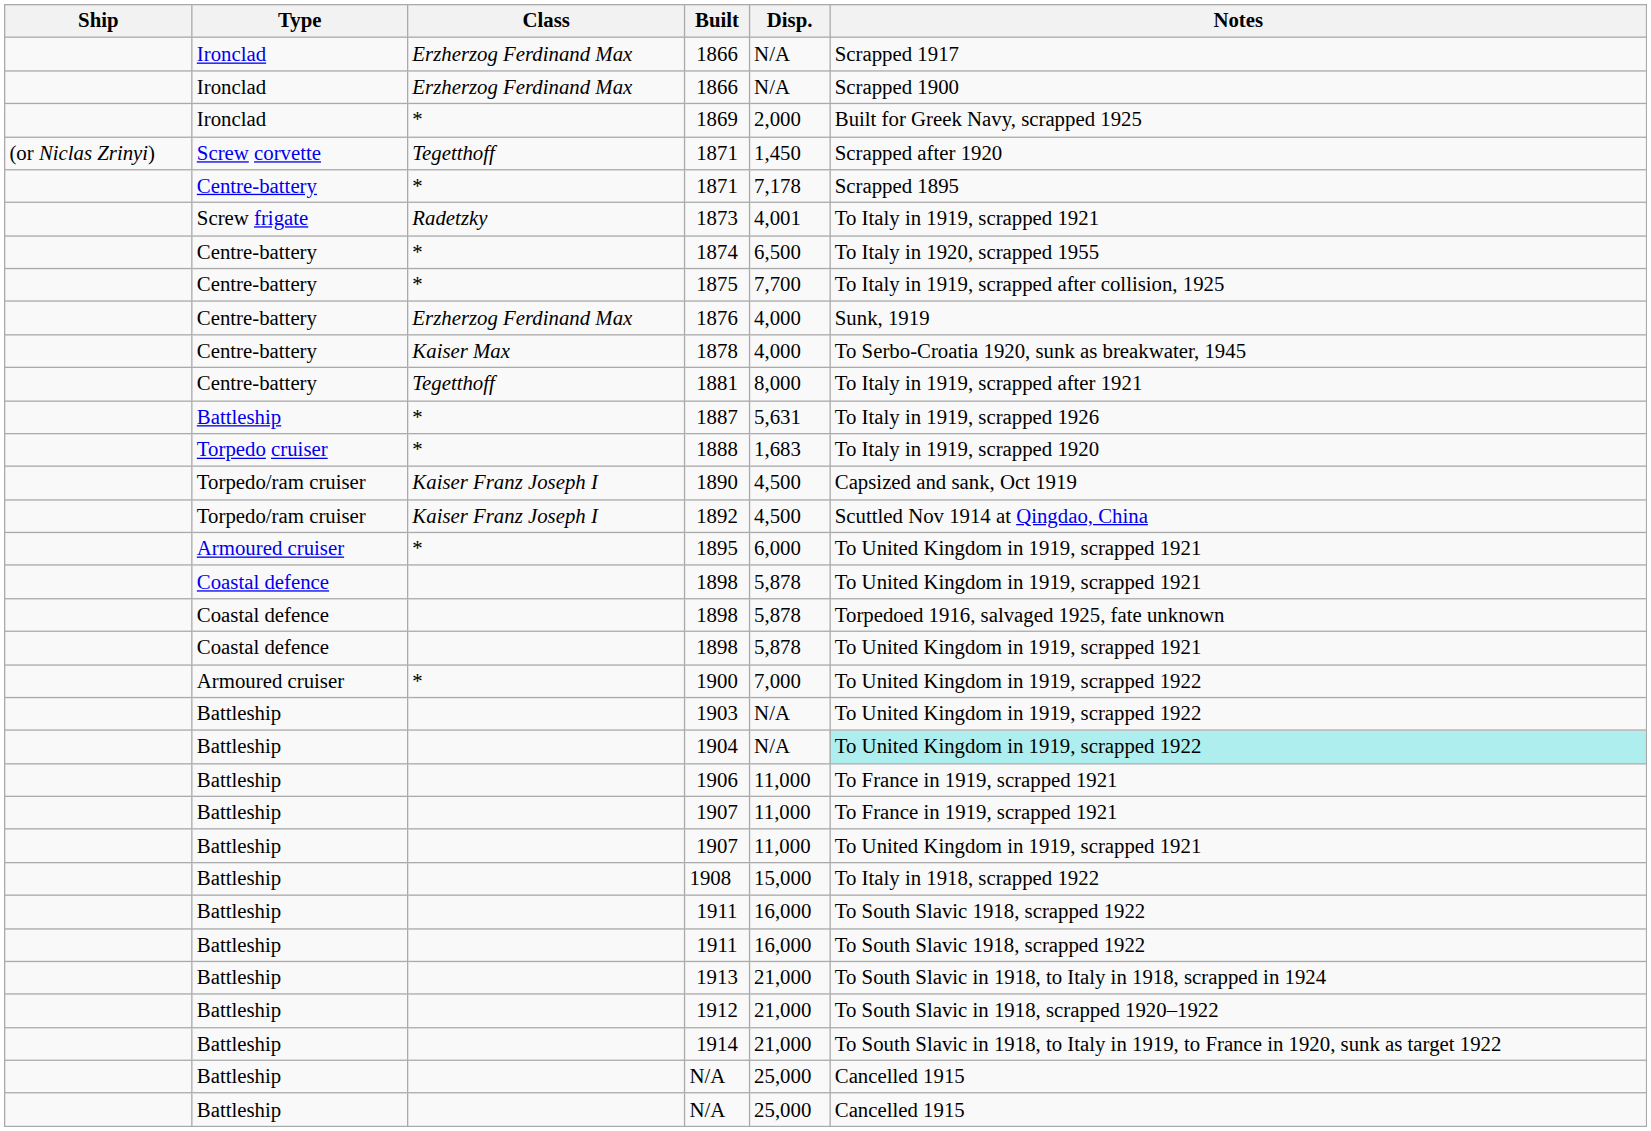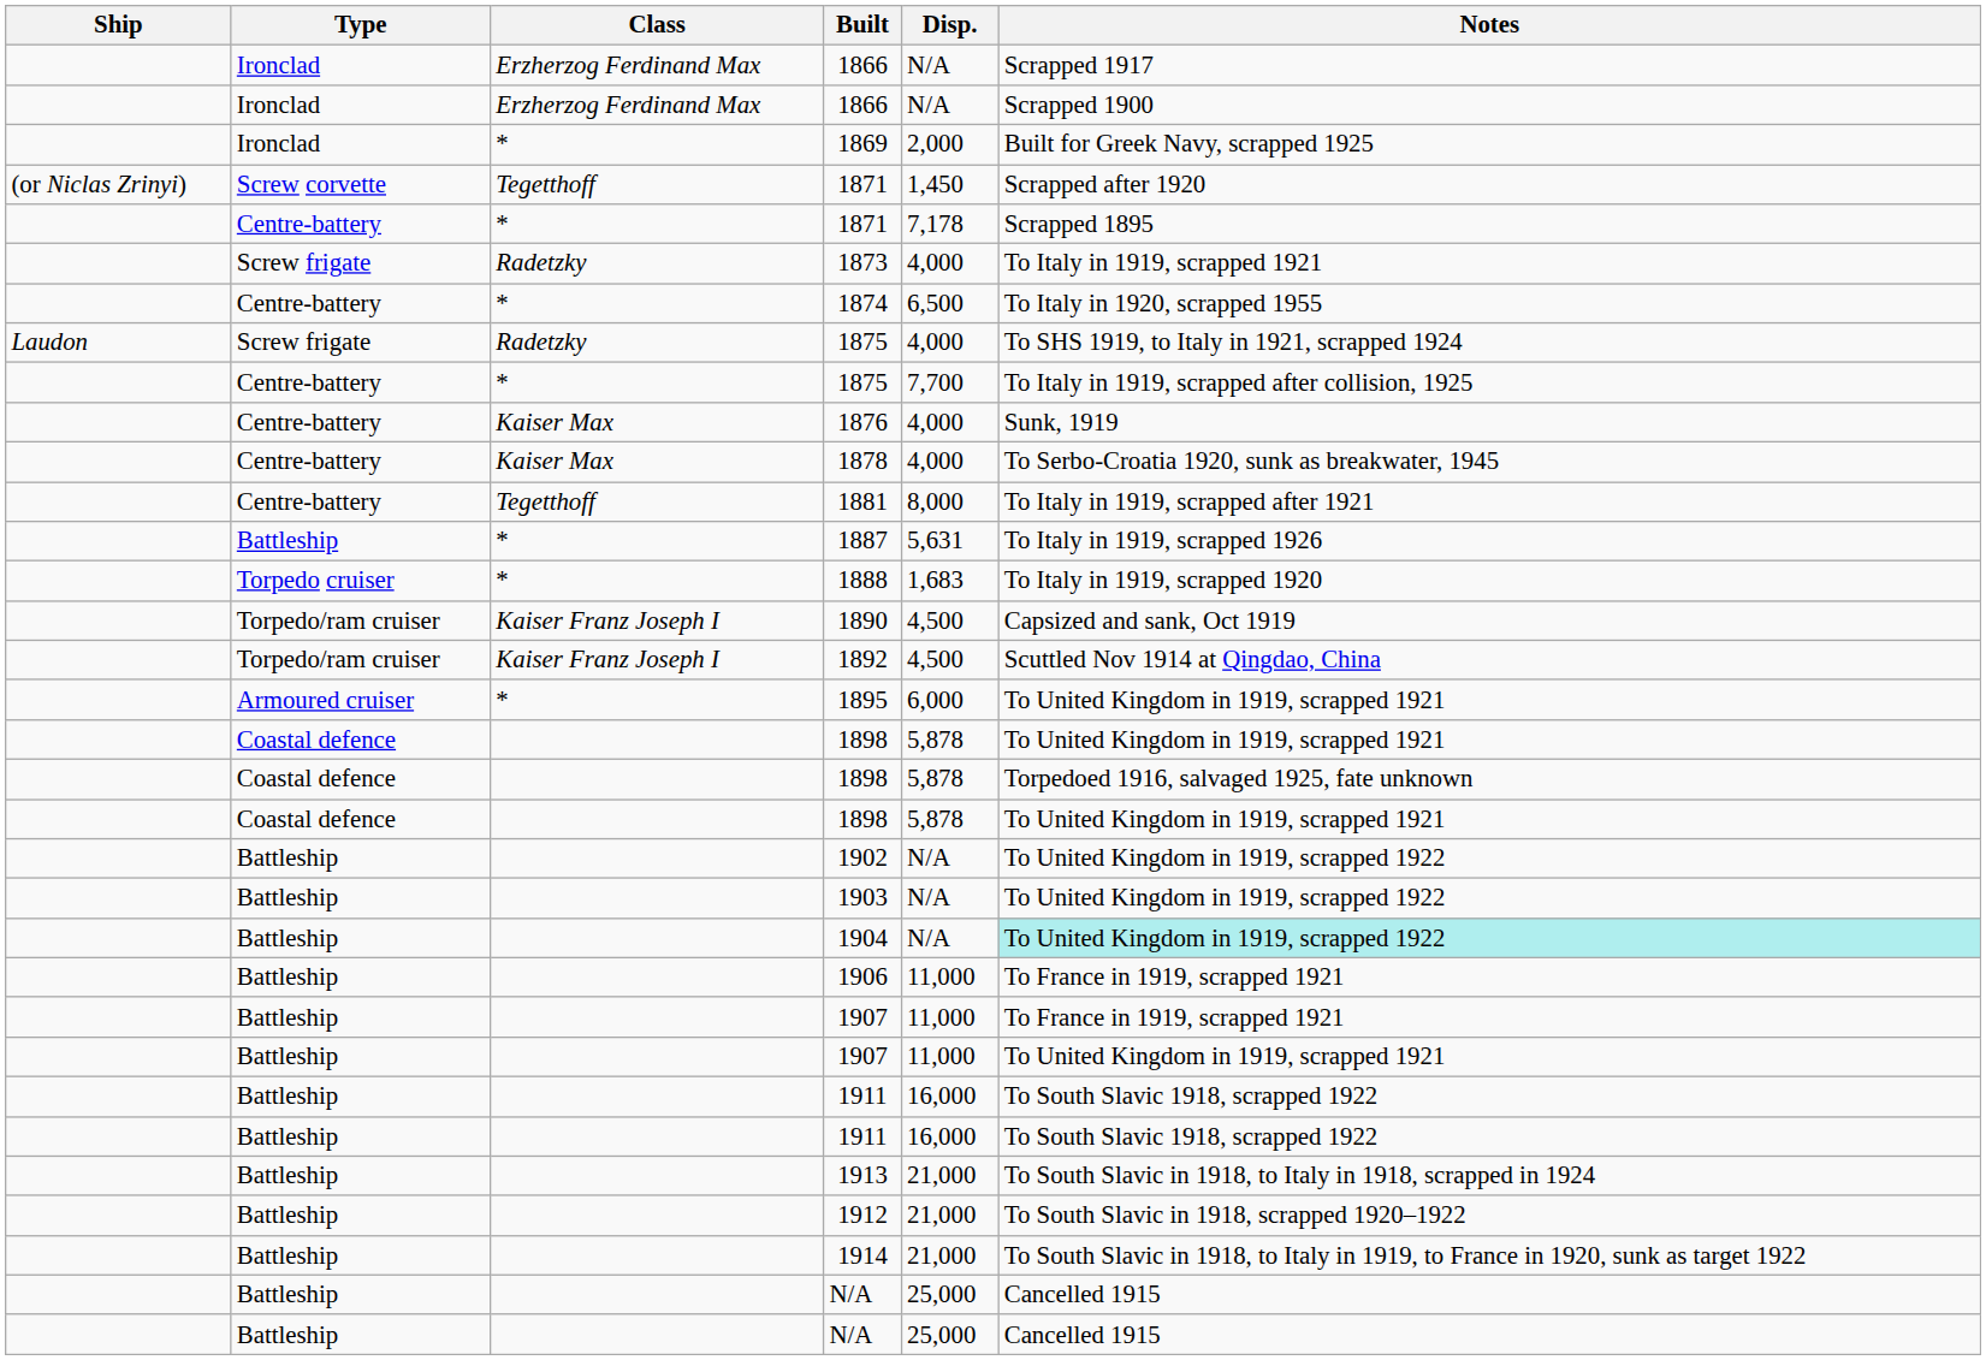1873 | Disp.: 4,001 -> 4,000
+ row: Laudon | Screw frigate | Radetzky | 1875 | 4,000 | To SHS 1919, to Italy in 1921, scrapped 1924
1876 | Class: Erzherzog Ferdinand Max -> Kaiser Max
- row: Armoured cruiser | * | 1900 | 7,000 | To United Kingdom in 1919, scrapped 1922
+ row: Battleship | 1902 | N/A | To United Kingdom in 1919, scrapped 1922
- row: Battleship | 1908 | 15,000 | To Italy in 1918, scrapped 1922
